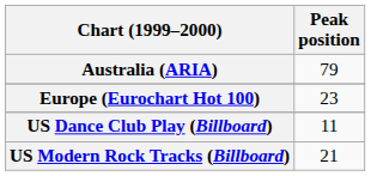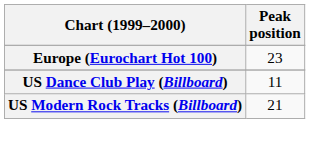- row: Australia (ARIA) | 79
